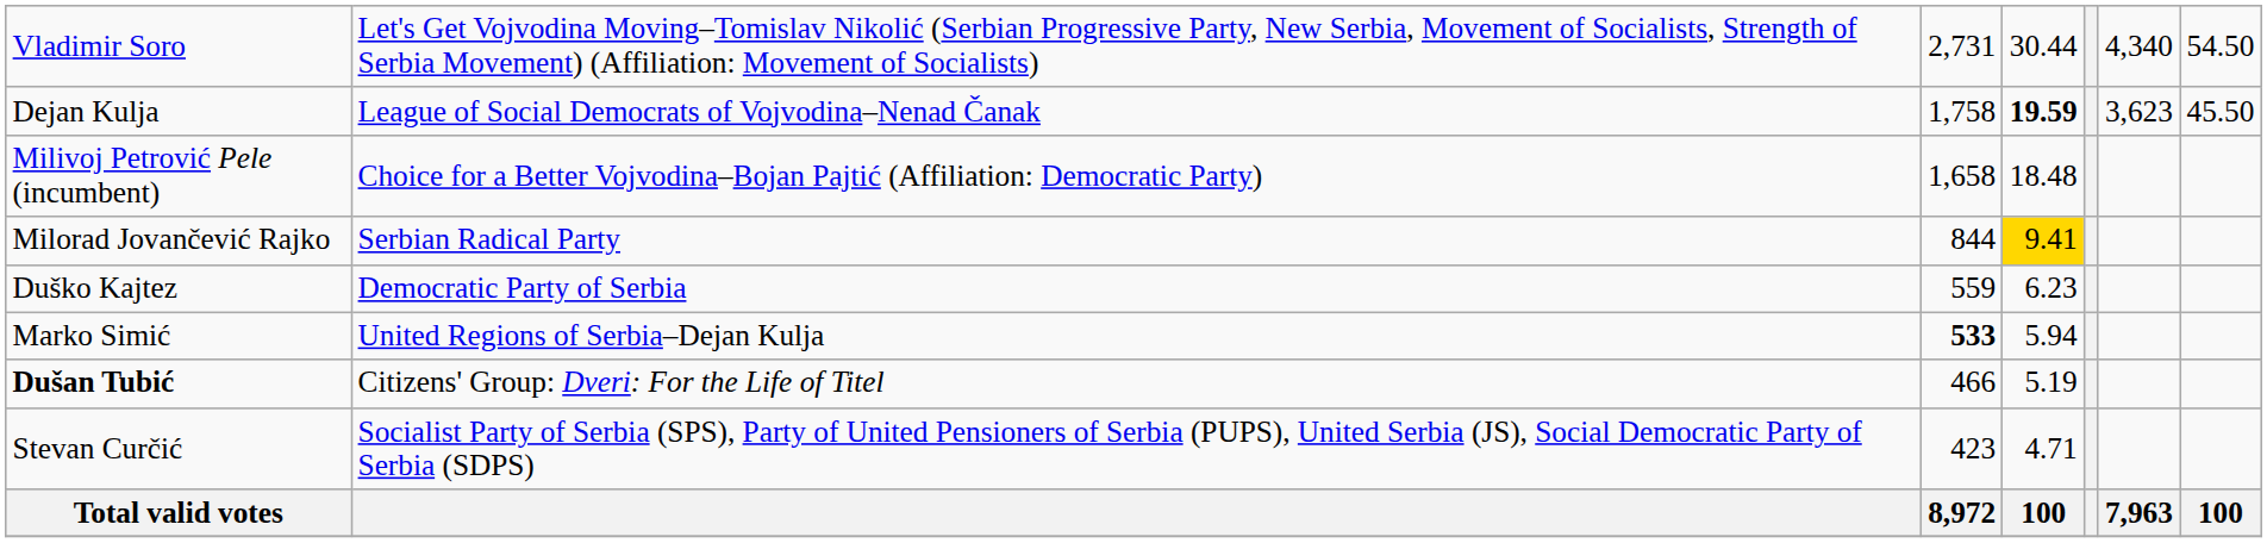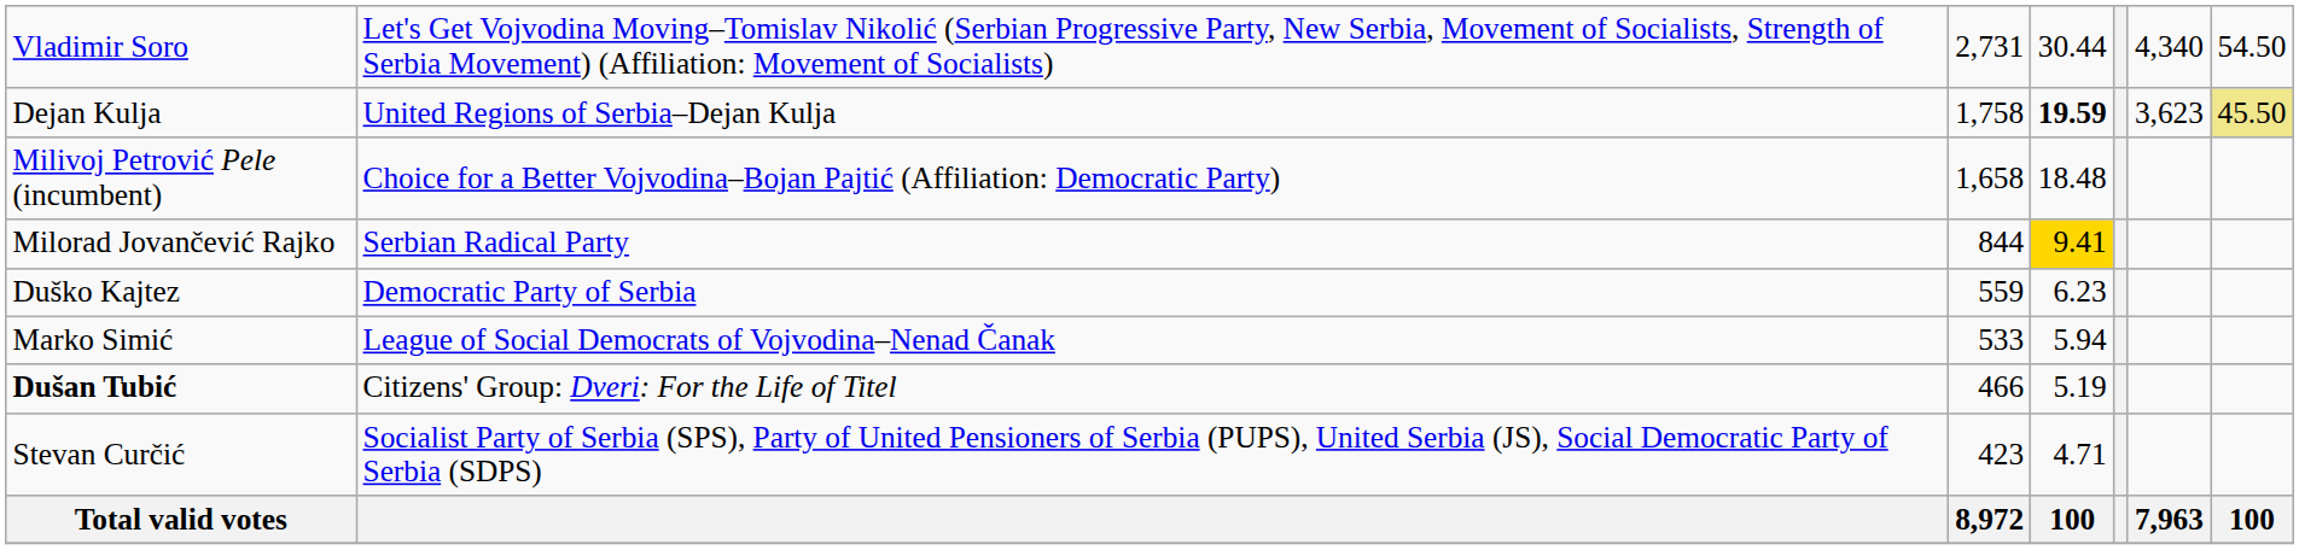Dejan Kulja | column 2: League of Social Democrats of Vojvodina–Nenad Čanak -> United Regions of Serbia–Dejan Kulja
Dejan Kulja | column 7: no background -> khaki background
Marko Simić | column 2: United Regions of Serbia–Dejan Kulja -> League of Social Democrats of Vojvodina–Nenad Čanak
Marko Simić | column 3: bold -> normal
